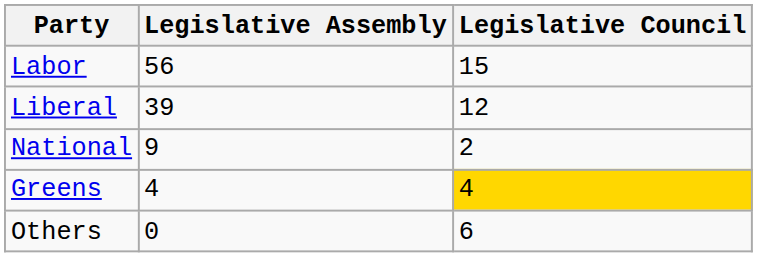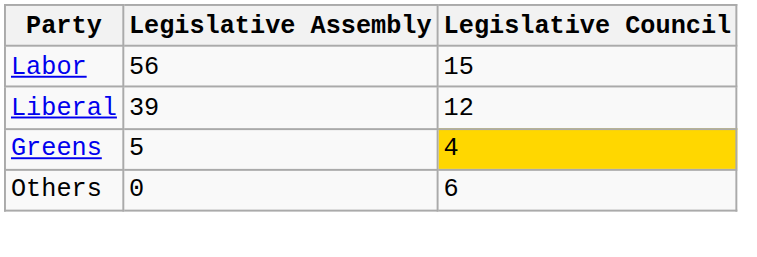- row: National | 9 | 2
Greens | Legislative Assembly: 4 -> 5
